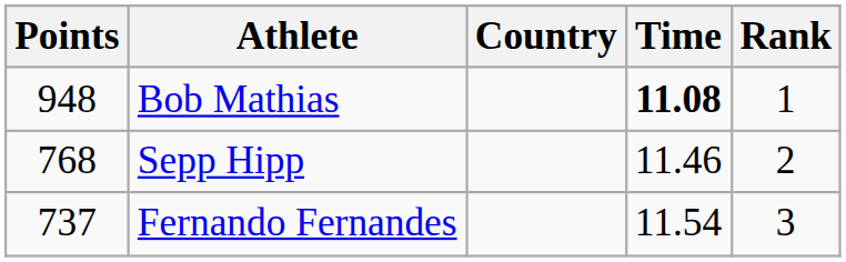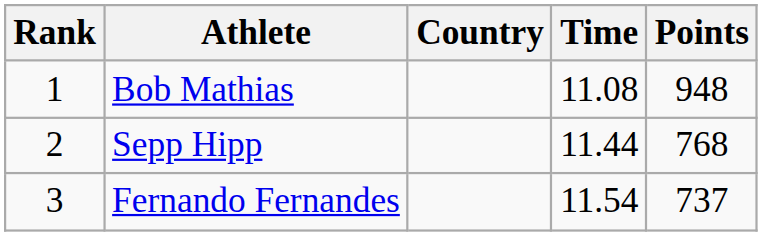columns swapped: Rank <-> Points
Bob Mathias | Time: bold -> normal
Sepp Hipp | Time: 11.46 -> 11.44
